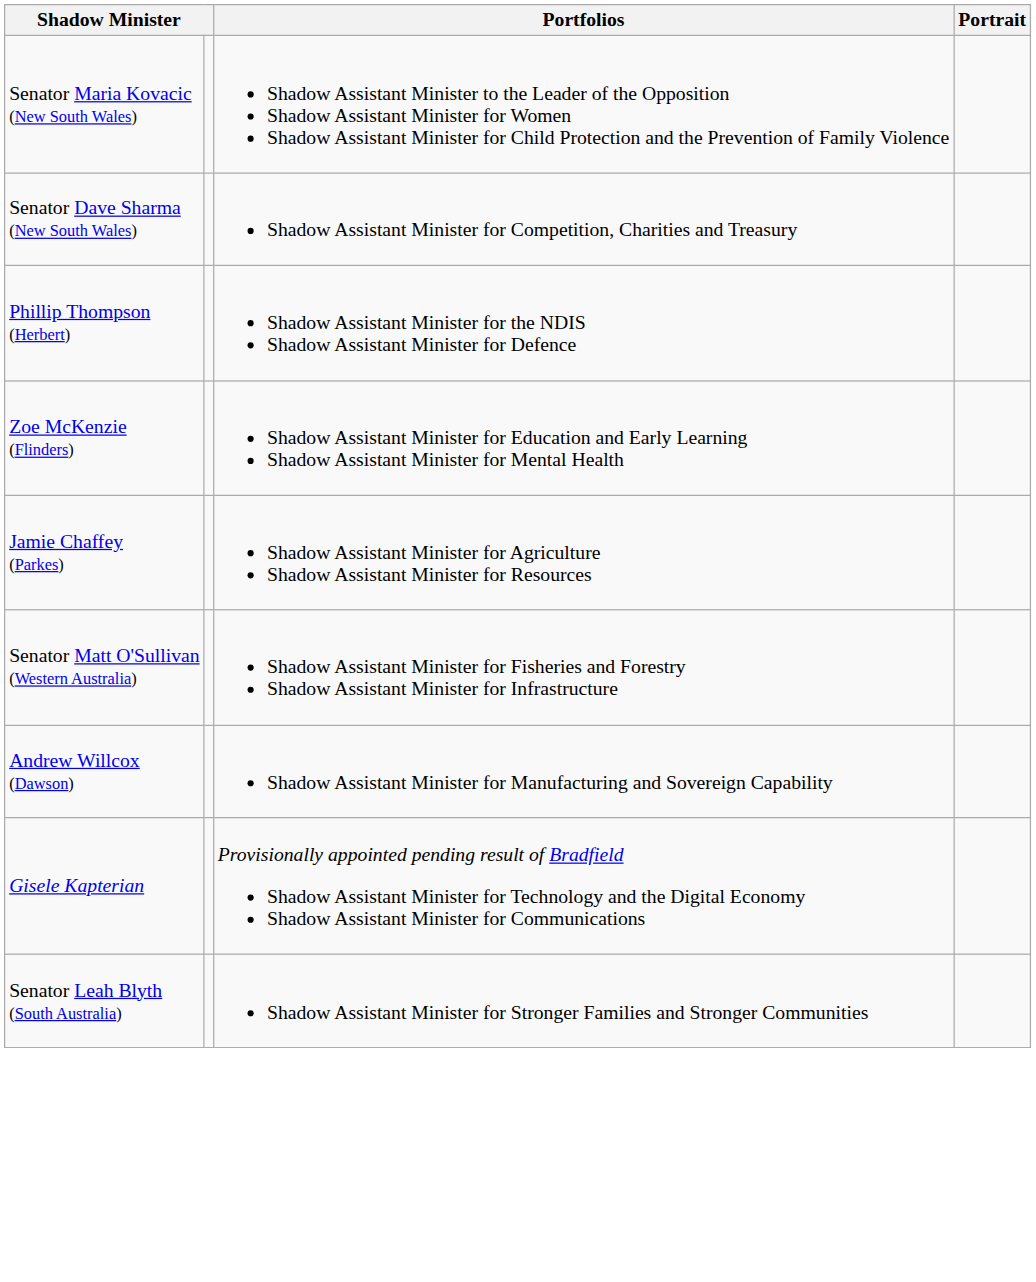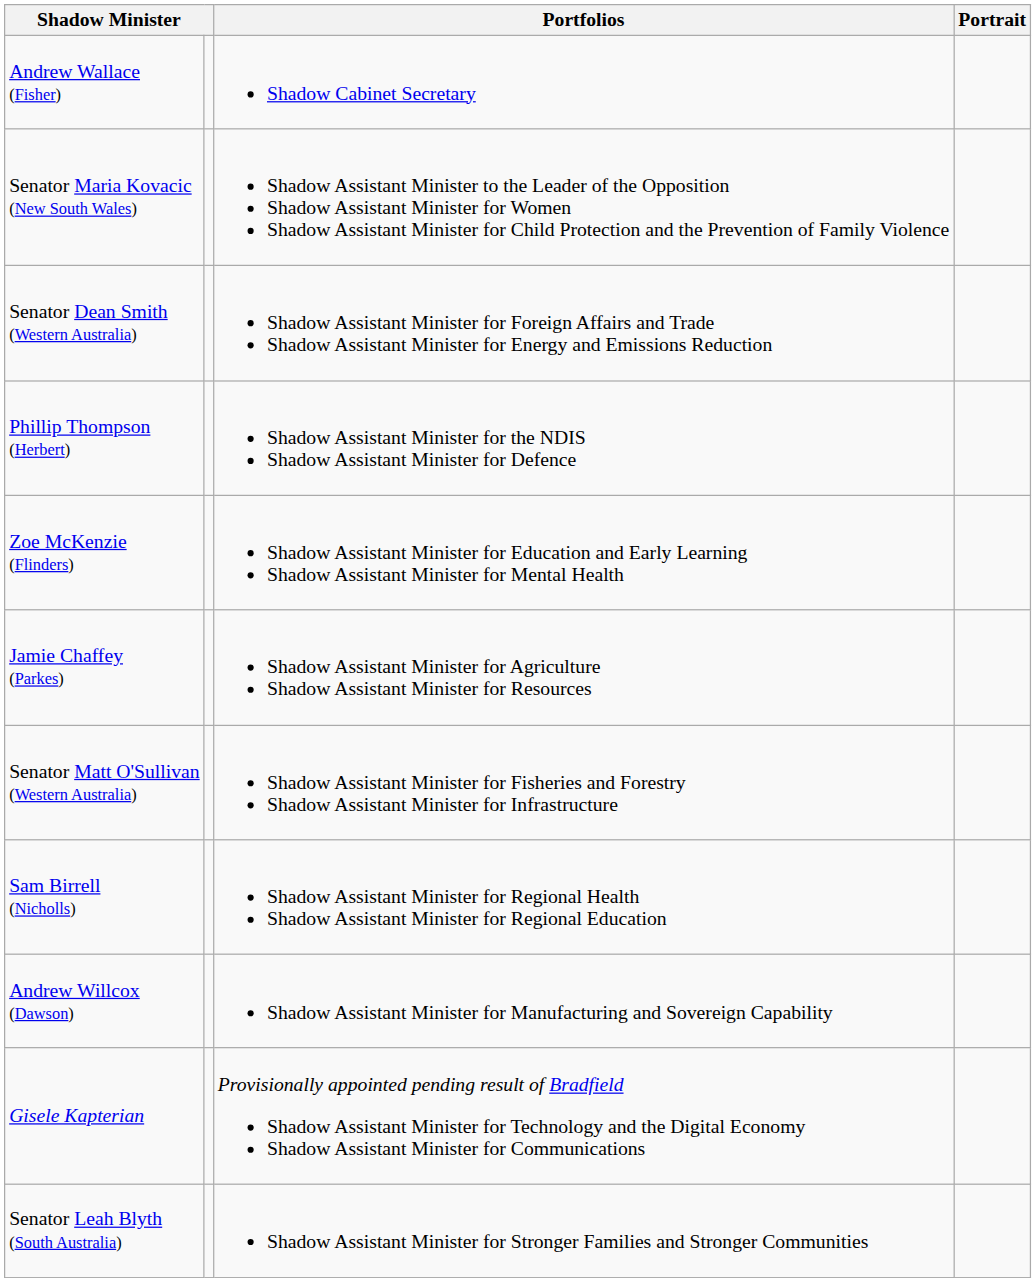+ row: Andrew Wallace (Fisher) | Shadow Cabinet Secretary
- row: Senator Dave Sharma (New South Wales) | Shadow Assistant Minister for Competition, Charities and Treasury
+ row: Senator Dean Smith (Western Australia) | Shadow Assistant Minister for Foreign Affairs and Trade Shadow Assistant Minister for Energy and Emissions Reduction
+ row: Sam Birrell (Nicholls) | Shadow Assistant Minister for Regional Health Shadow Assistant Minister for Regional Education
